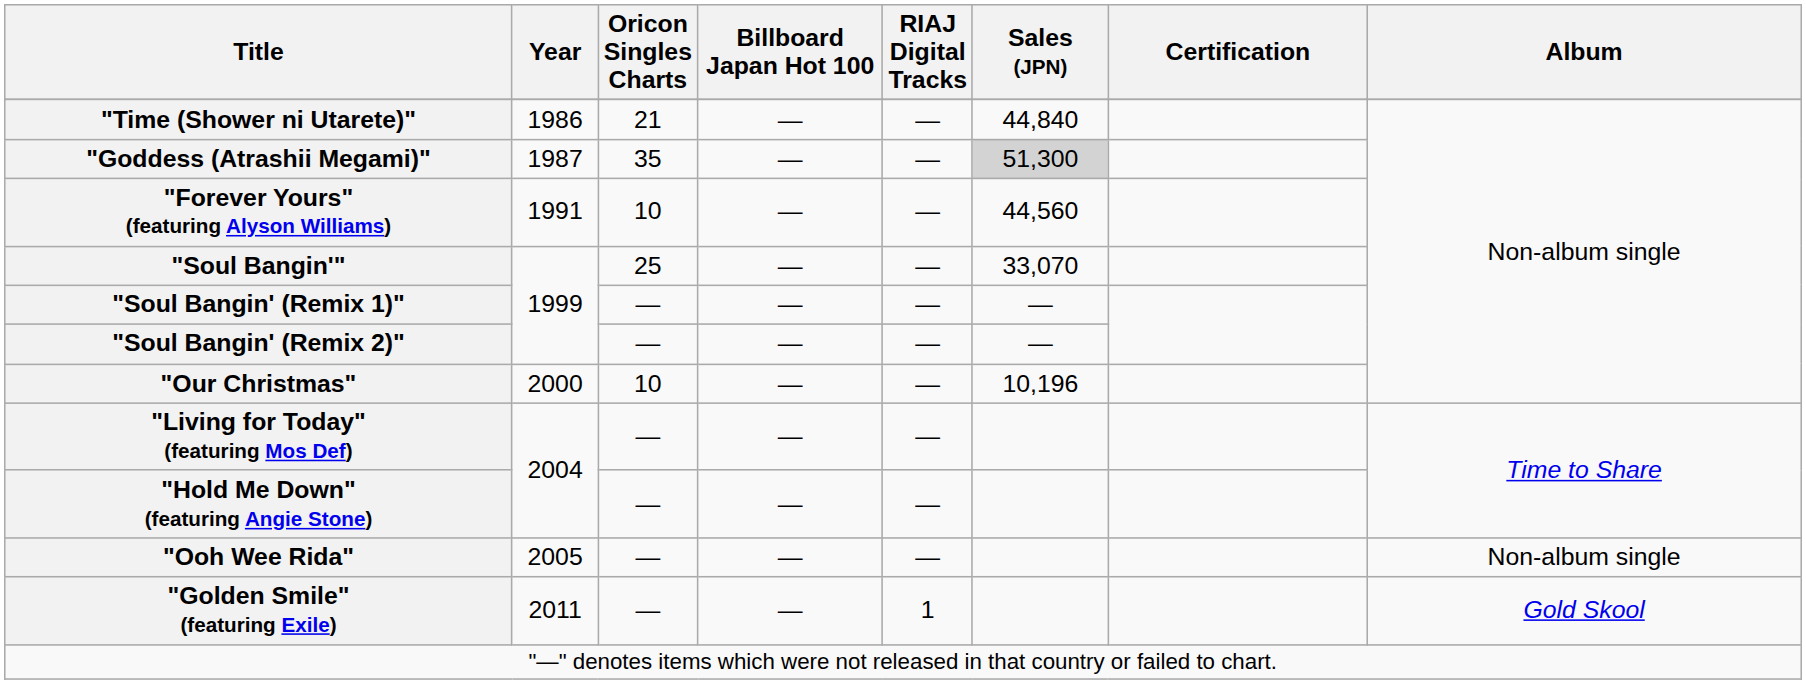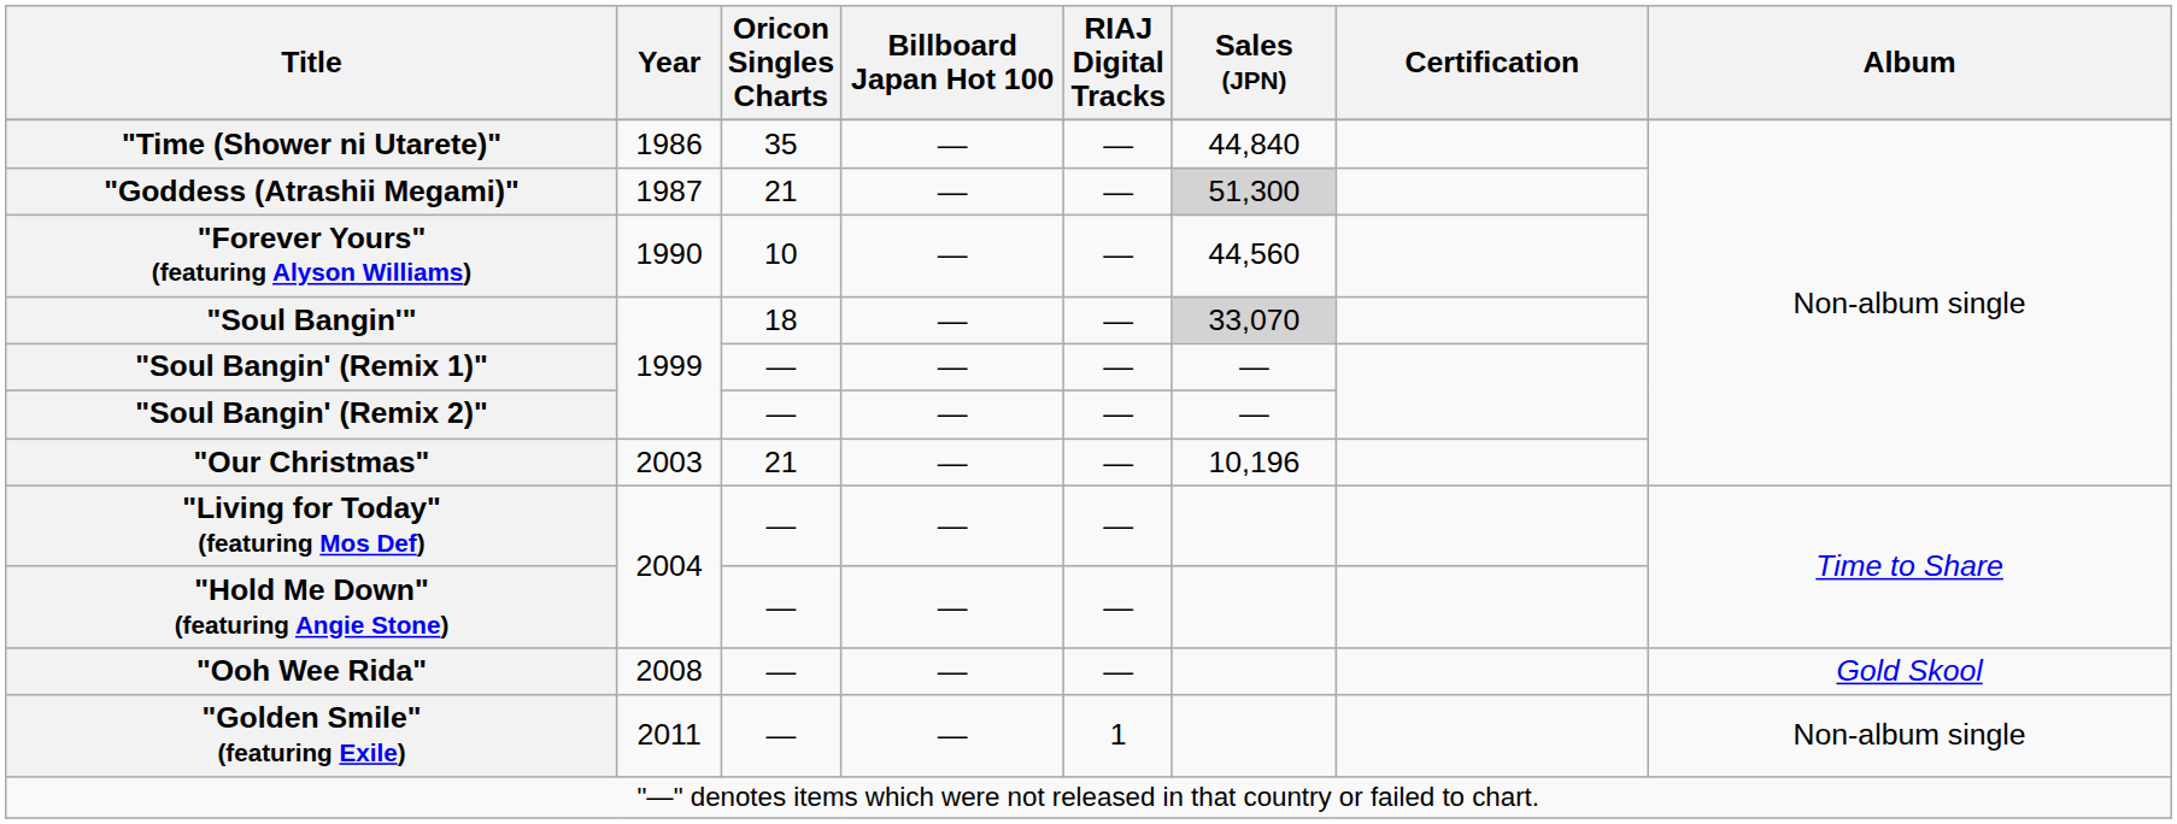"Time (Shower ni Utarete)" | Oricon Singles Charts: 21 -> 35
"Goddess (Atrashii Megami)" | Oricon Singles Charts: 35 -> 21
"Forever Yours" (featuring Alyson Williams) | Year: 1991 -> 1990
"Soul Bangin'" | Oricon Singles Charts: 25 -> 18
"Soul Bangin'" | Sales (JPN): no background -> lightgrey background
"Our Christmas" | Year: 2000 -> 2003
"Our Christmas" | Oricon Singles Charts: 10 -> 21
"Ooh Wee Rida" | Year: 2005 -> 2008
"Ooh Wee Rida" | Album: Non-album single -> Gold Skool
"Golden Smile" (featuring Exile) | Album: Gold Skool -> Non-album single
